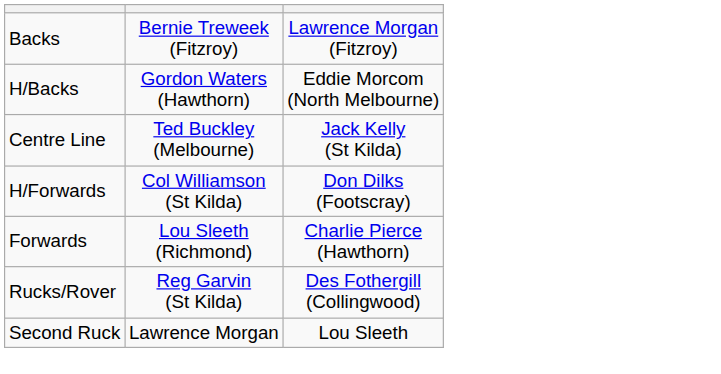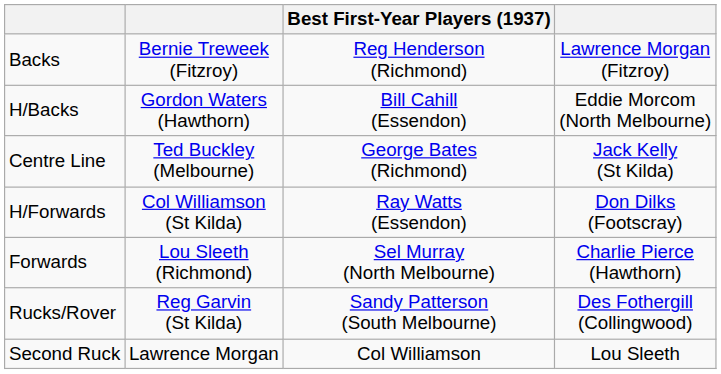+ column: Best First-Year Players (1937) | Reg Henderson (Richmond) | Bill Cahill (Essendon) | George Bates (Richmond) | Ray Watts (Essendon) | Sel Murray (North Melbourne) | Sandy Patterson (South Melbourne) | Col Williamson
